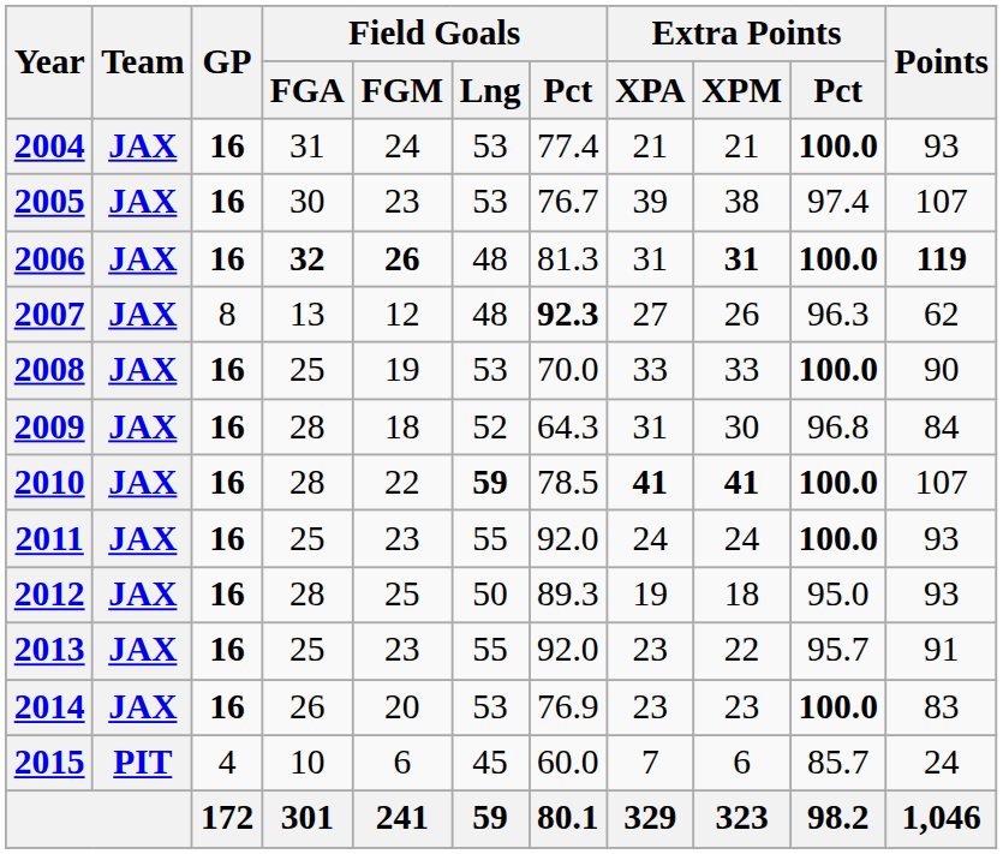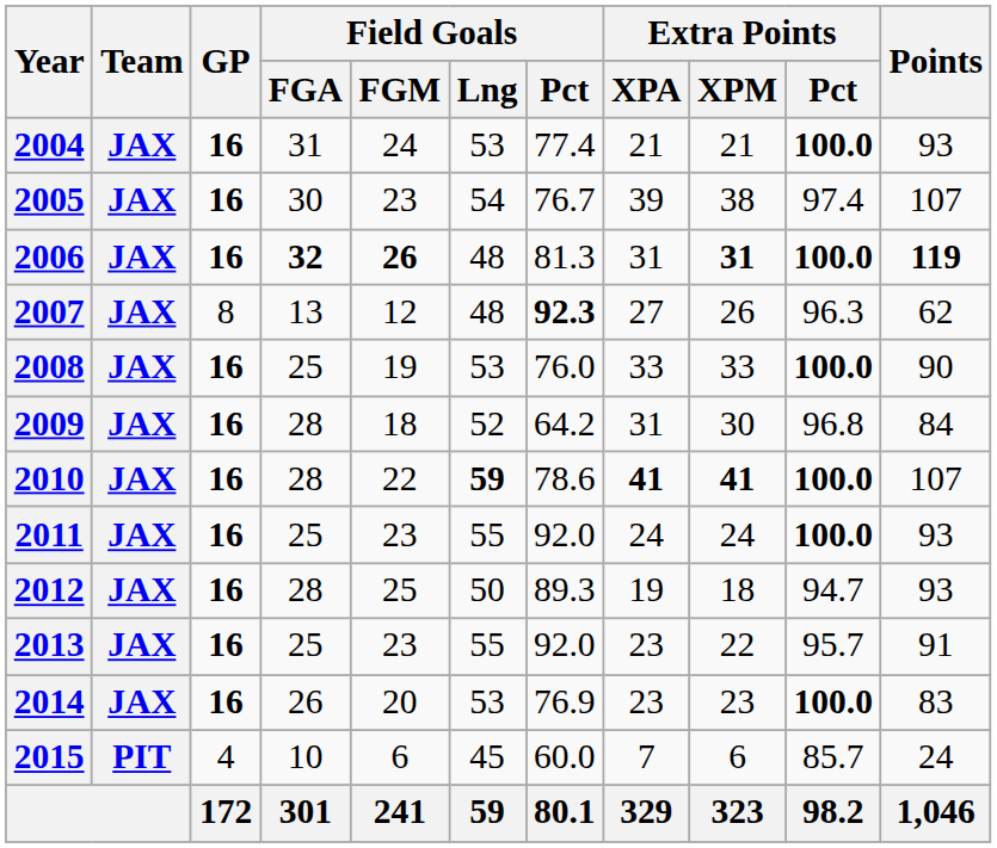2005 | Field Goals / Lng: 53 -> 54
2008 | Field Goals / Pct: 70.0 -> 76.0
2009 | Field Goals / Pct: 64.3 -> 64.2
2010 | Field Goals / Pct: 78.5 -> 78.6
2012 | Extra Points / Pct: 95.0 -> 94.7
